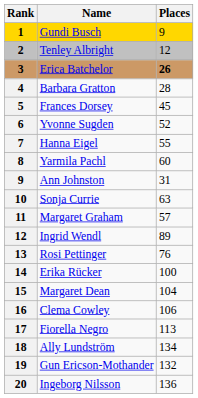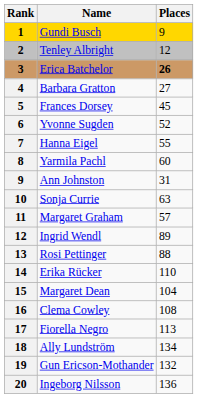Barbara Gratton | Places: 28 -> 27
Rosi Pettinger | Places: 76 -> 88
Erika Rücker | Places: 100 -> 110
Clema Cowley | Places: 106 -> 108
